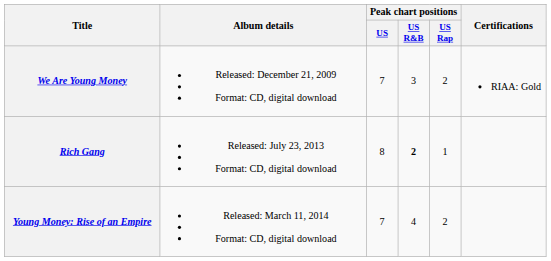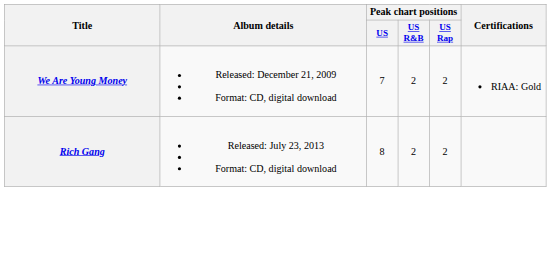We Are Young Money | Peak chart positions / US R&B: 3 -> 2
Rich Gang | Peak chart positions / US R&B: bold -> normal
Rich Gang | Peak chart positions / US Rap: 1 -> 2
- row: Young Money: Rise of an Empire | Released: March 11, 2014 Format: CD, digital download | 7 | 4 | 2
